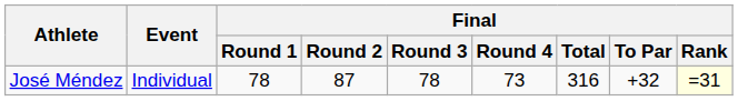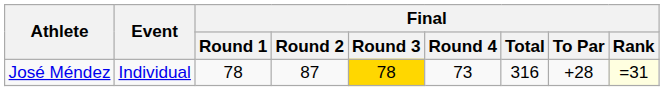José Méndez | Final / Round 3: no background -> gold background
José Méndez | Final / To Par: +32 -> +28
